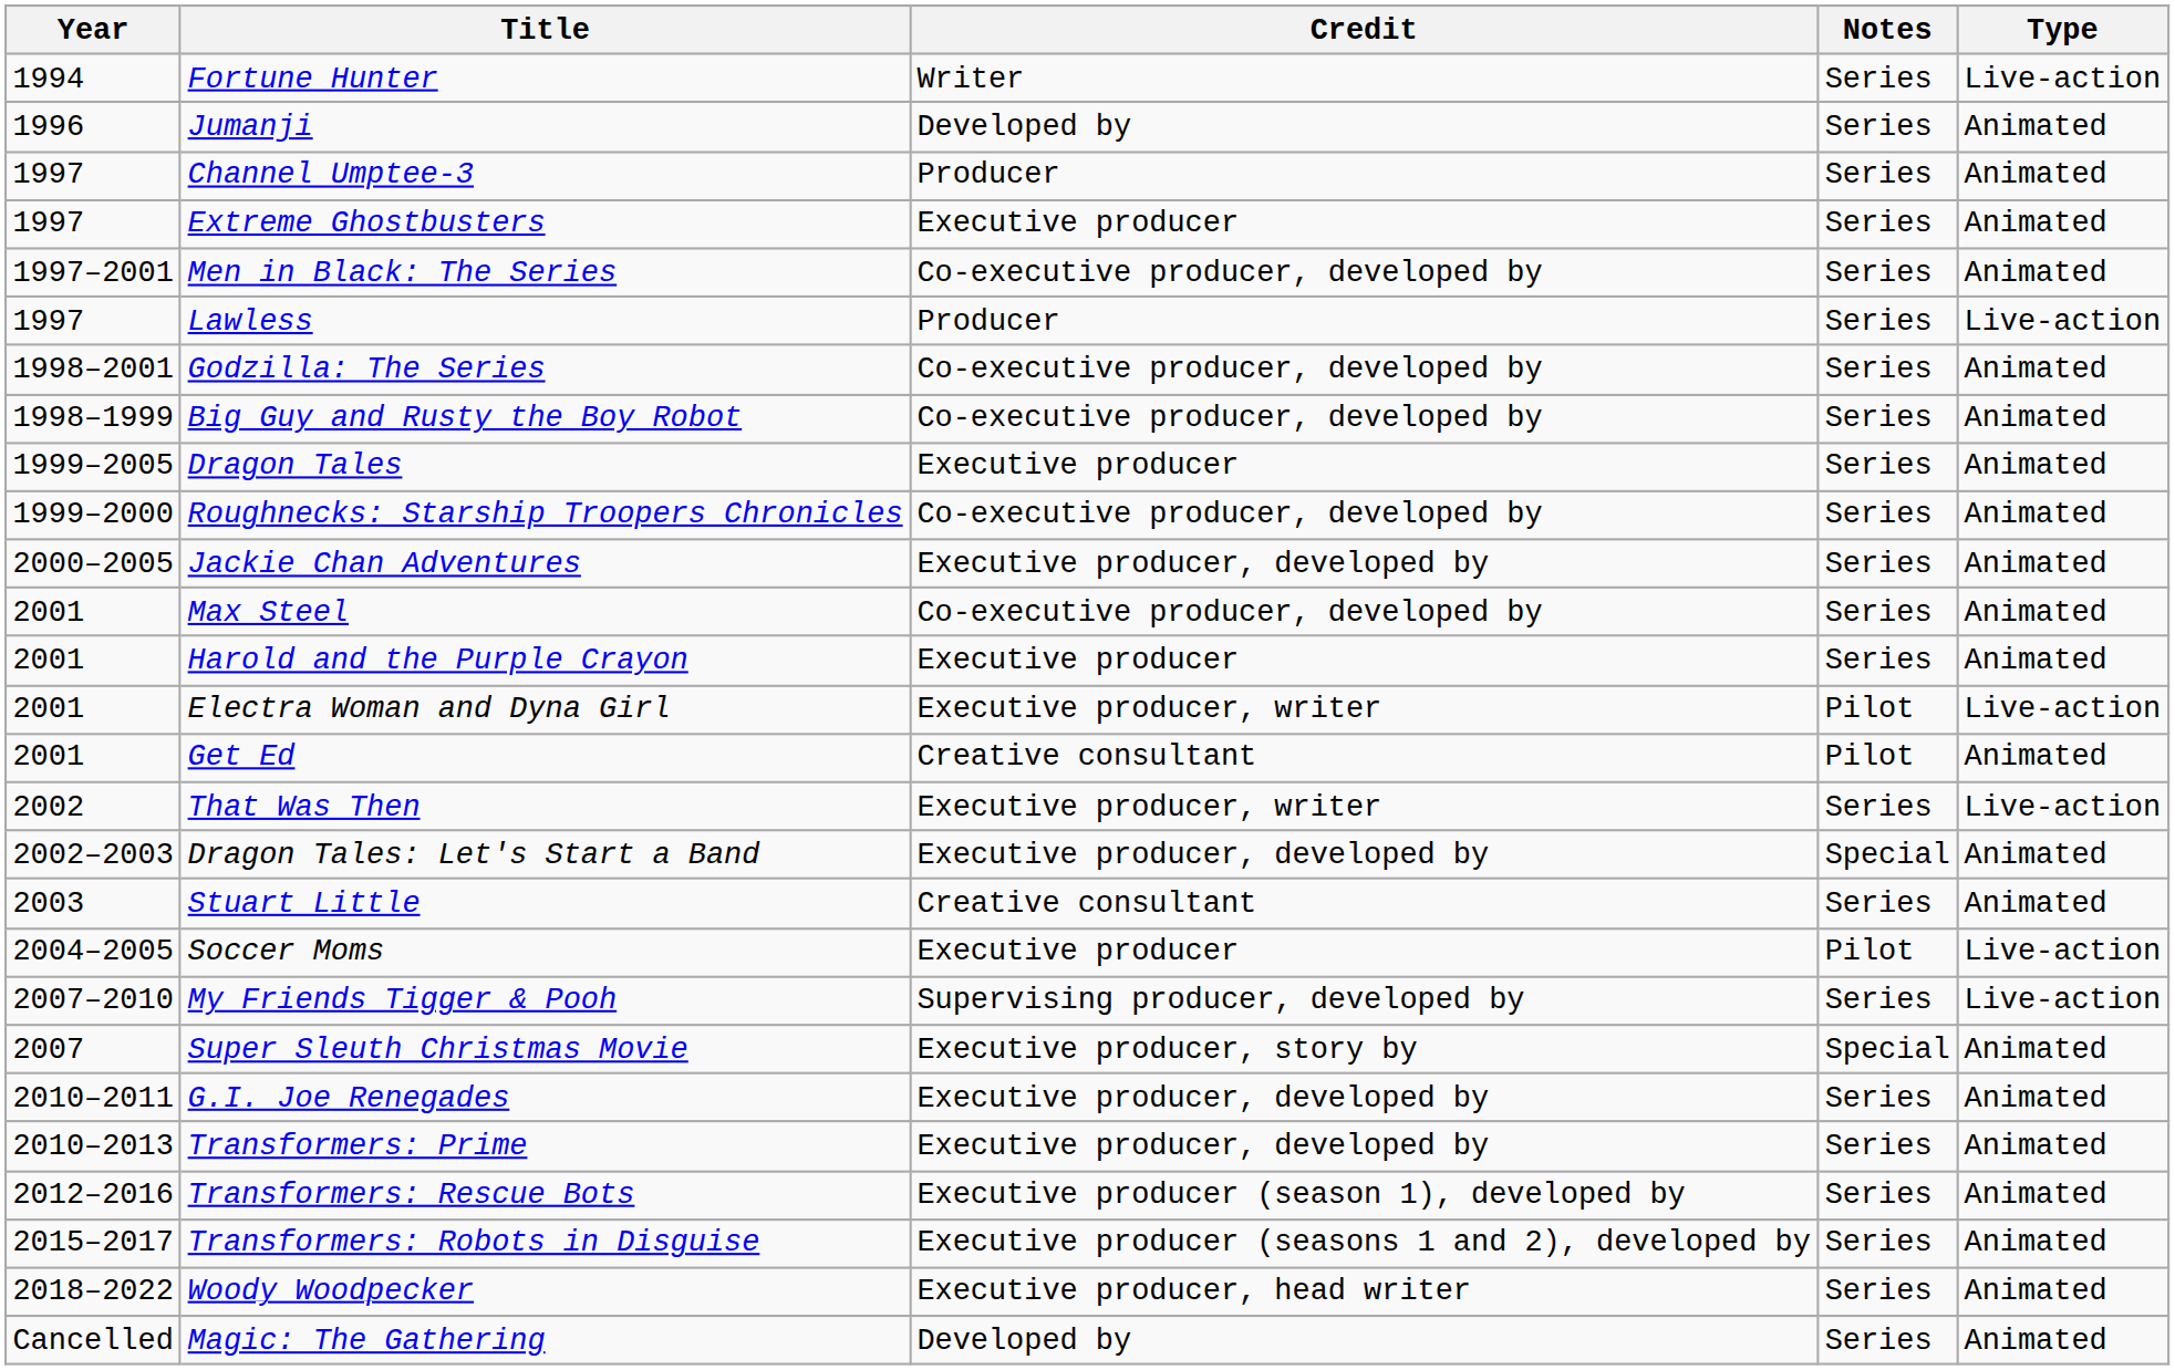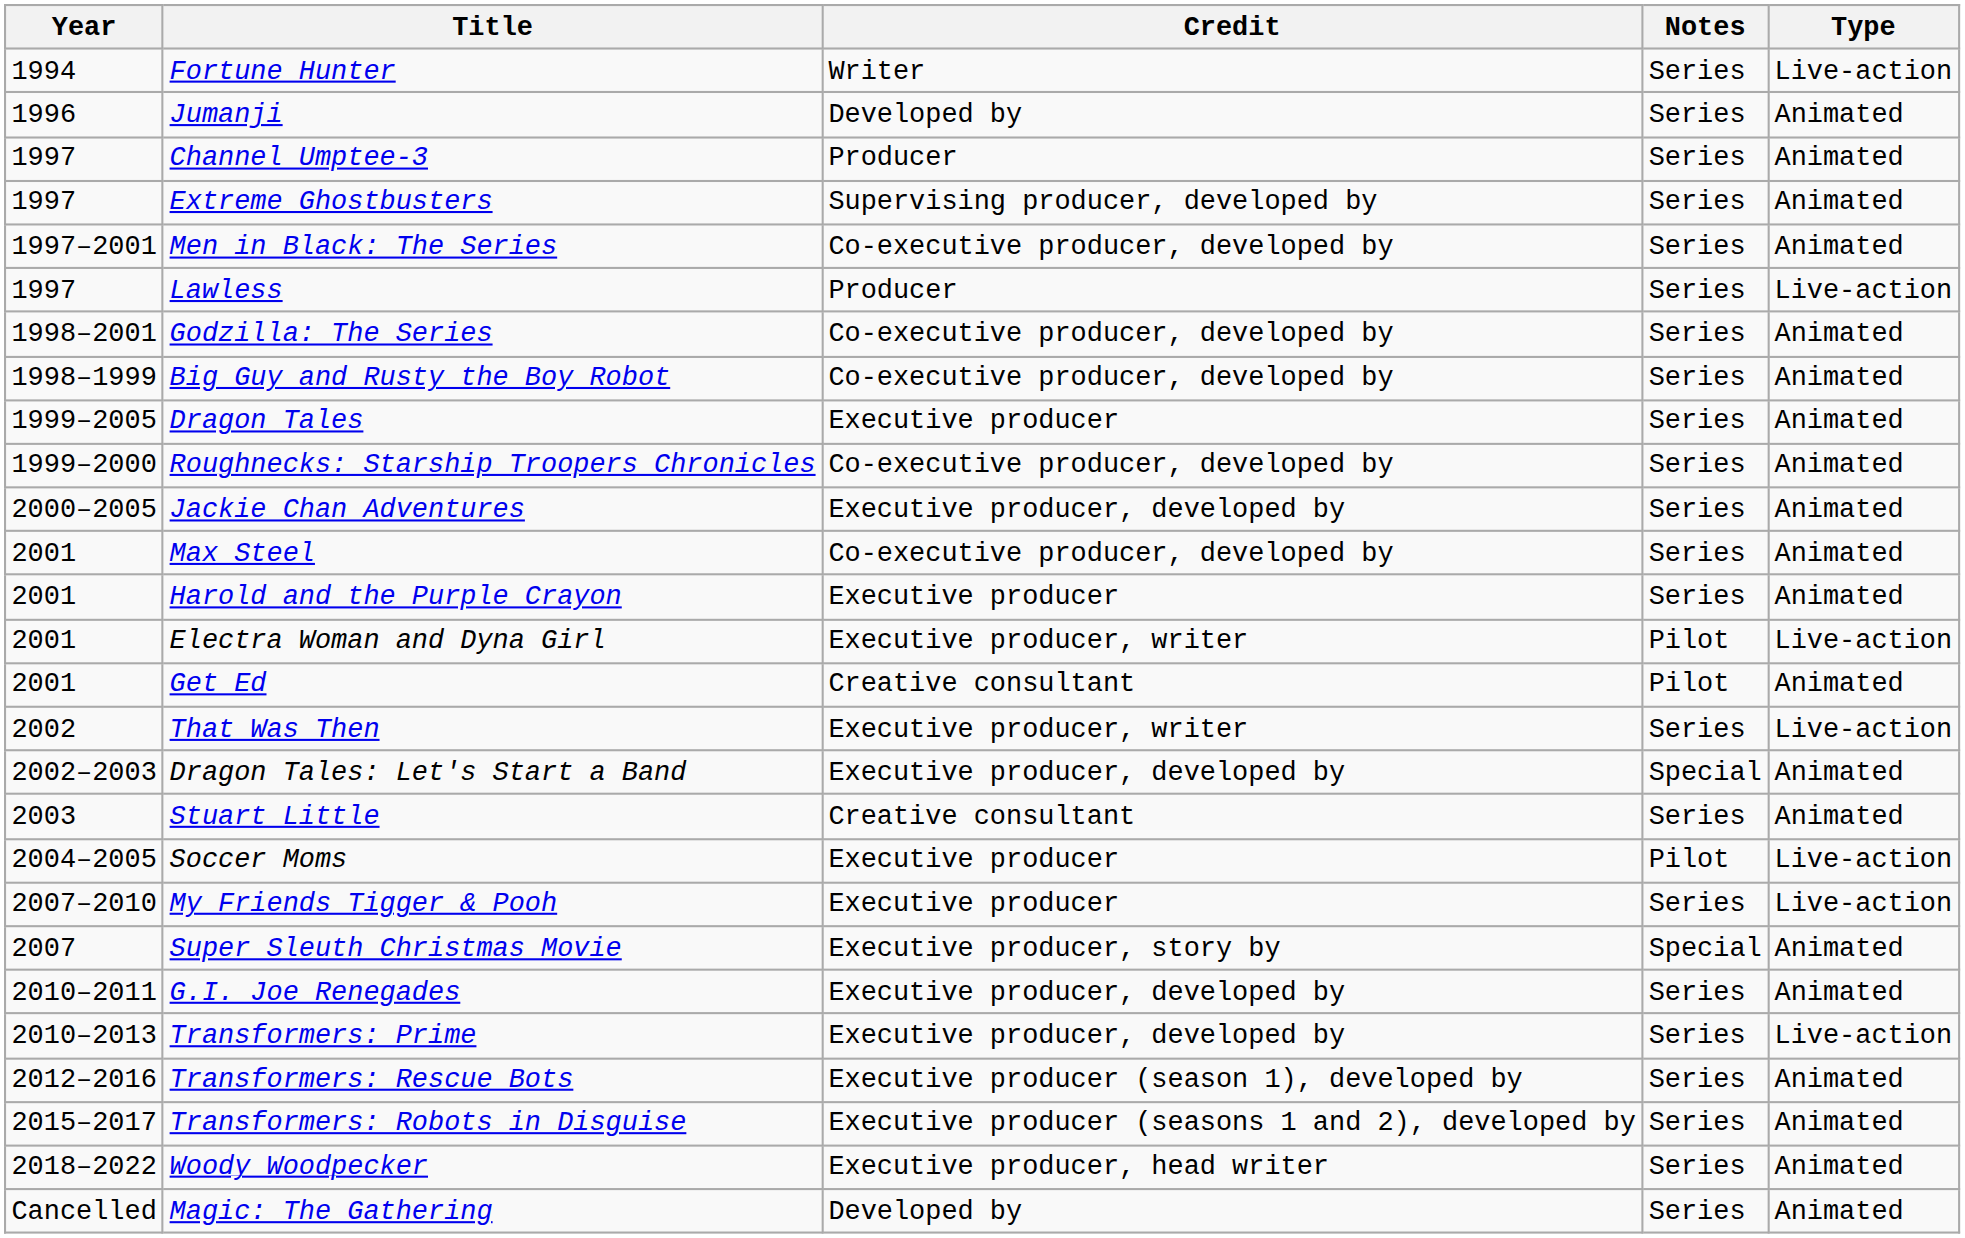Extreme Ghostbusters | Credit: Executive producer -> Supervising producer, developed by
My Friends Tigger & Pooh | Credit: Supervising producer, developed by -> Executive producer
Transformers: Prime | Type: Animated -> Live-action
